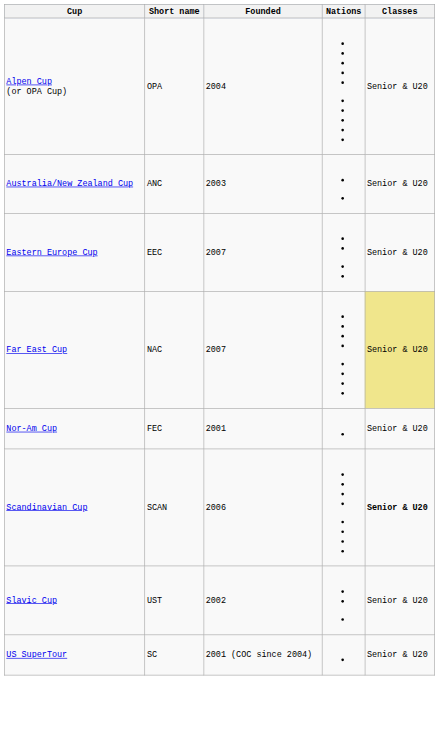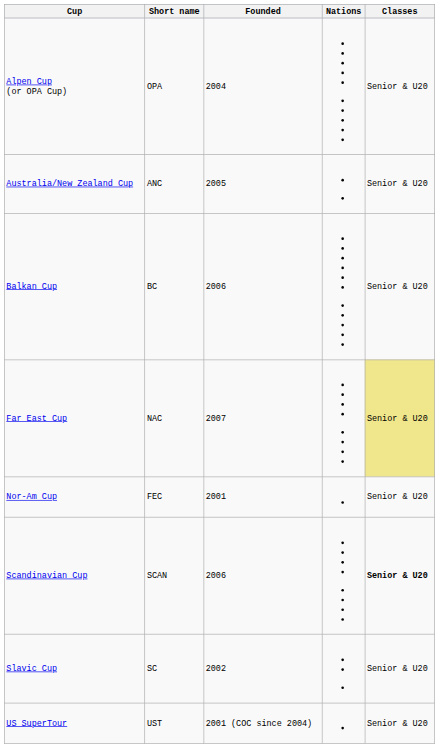Australia/New Zealand Cup | Founded: 2003 -> 2005
+ row: Balkan Cup | BC | 2006 | Senior & U20
- row: Eastern Europe Cup | EEC | 2007 | Senior & U20
Slavic Cup | Short name: UST -> SC
US SuperTour | Short name: SC -> UST
